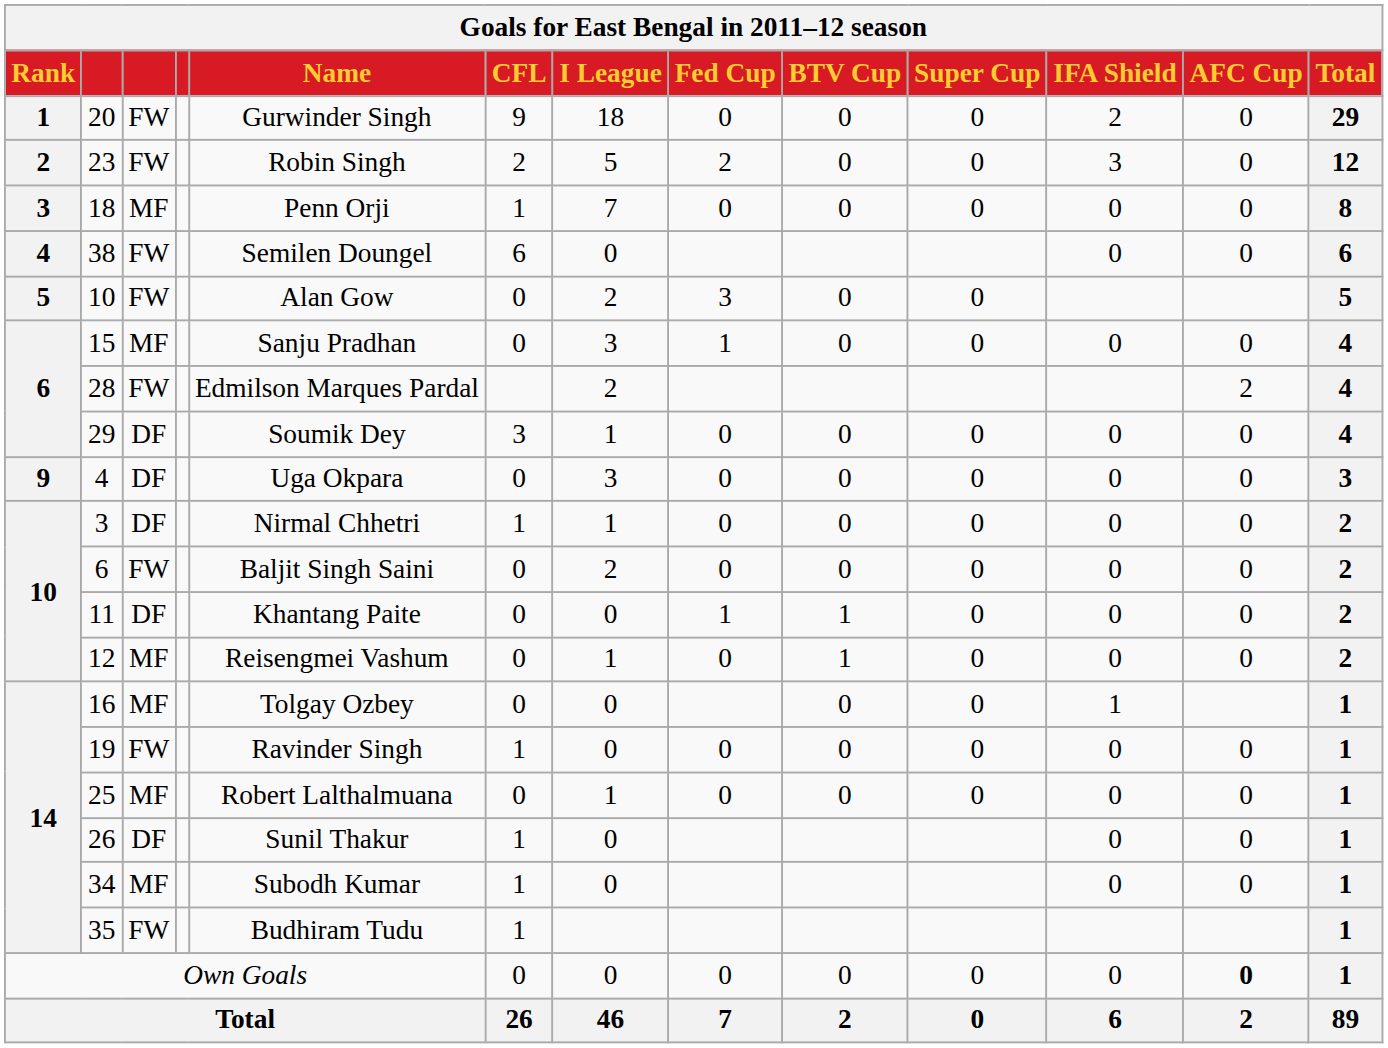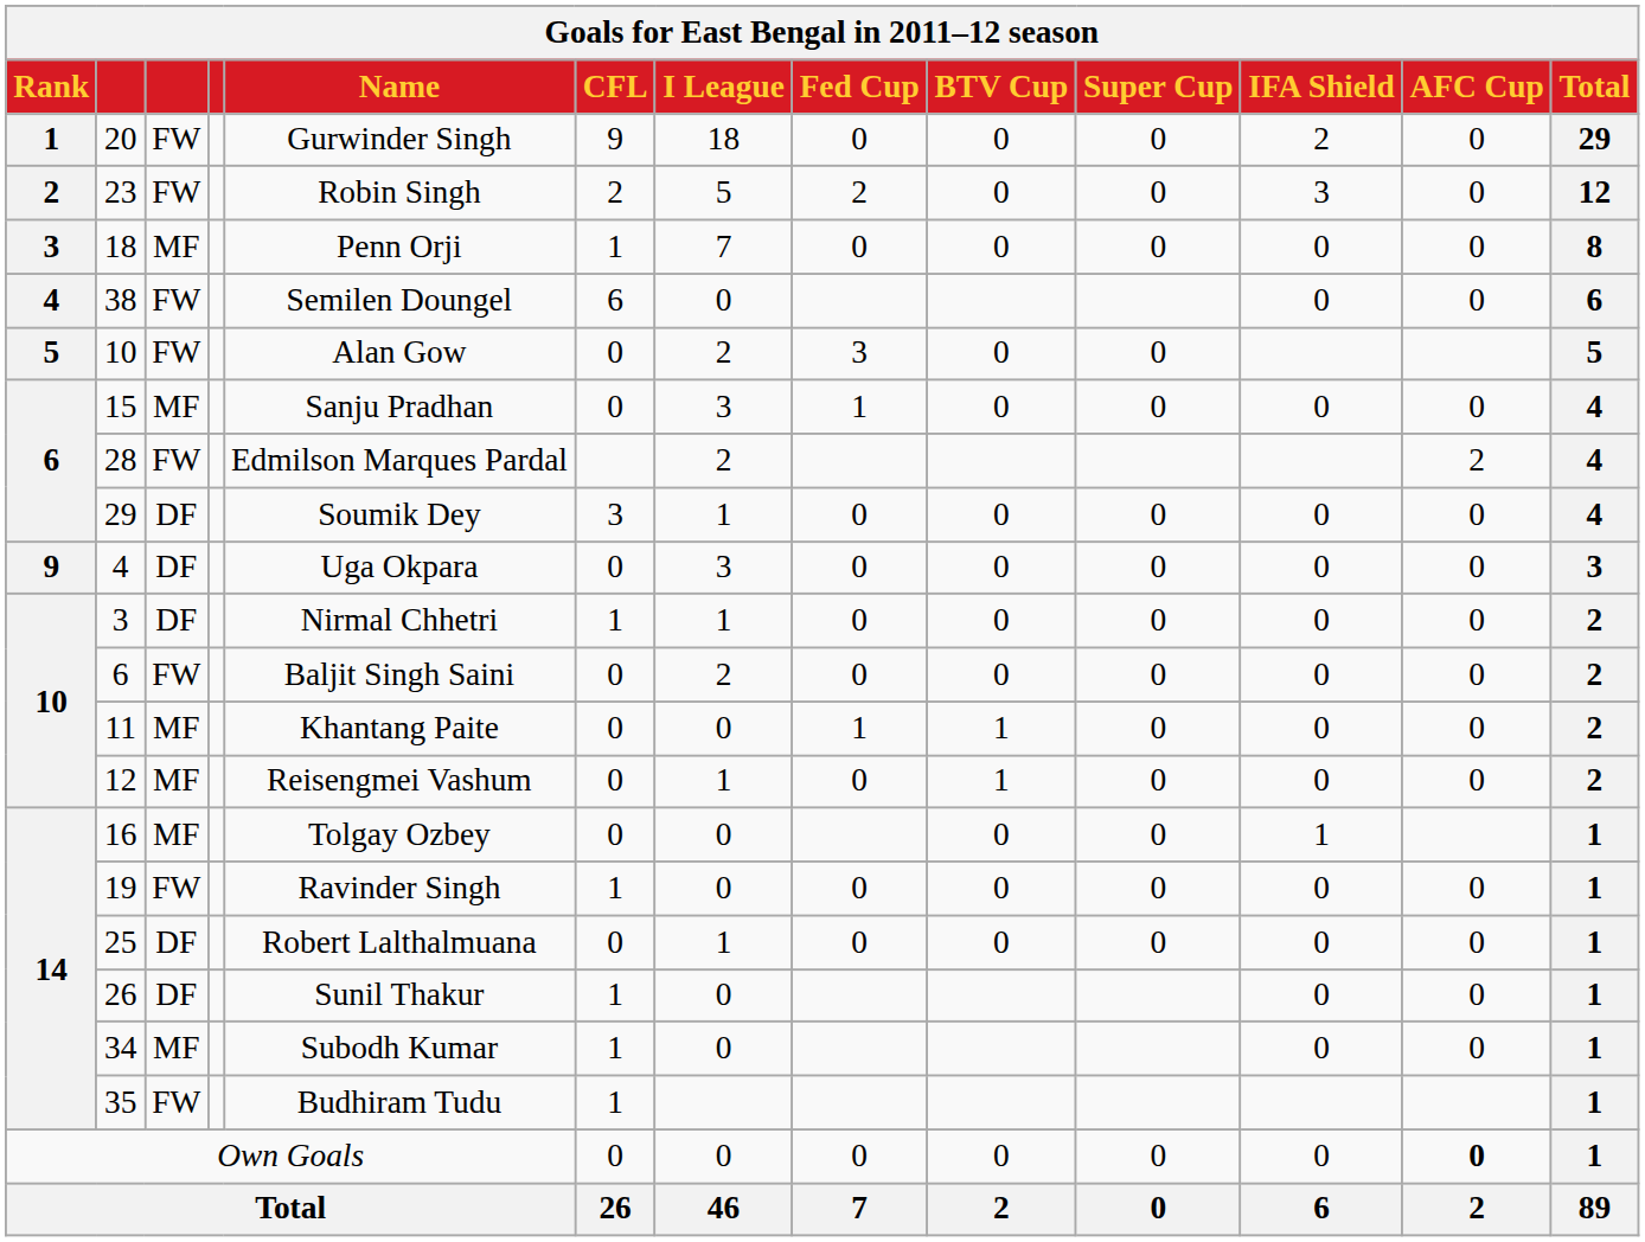11 | column 3: DF -> MF
25 | column 3: MF -> DF
